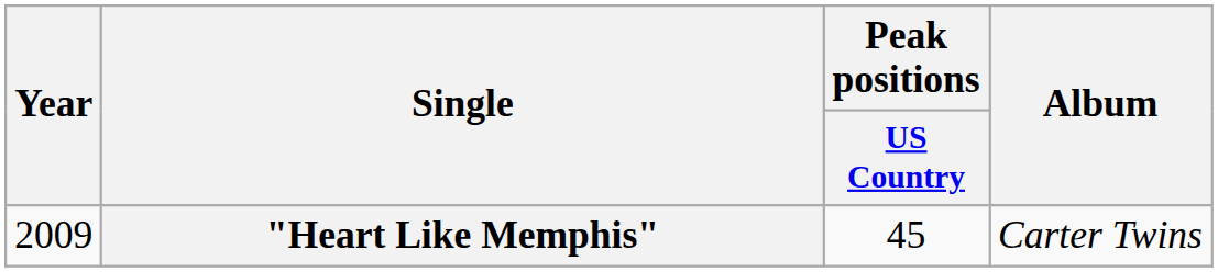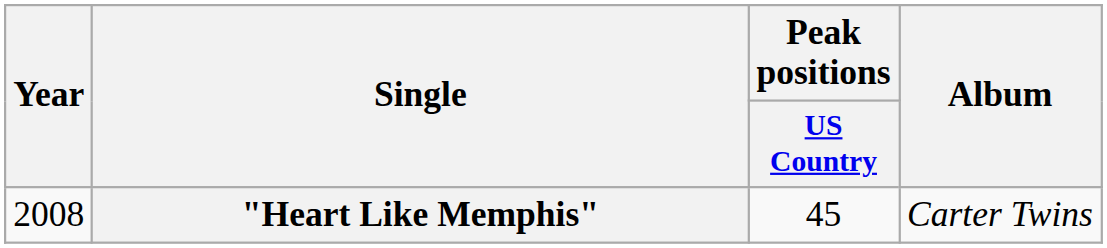"Heart Like Memphis" | Year: 2009 -> 2008
